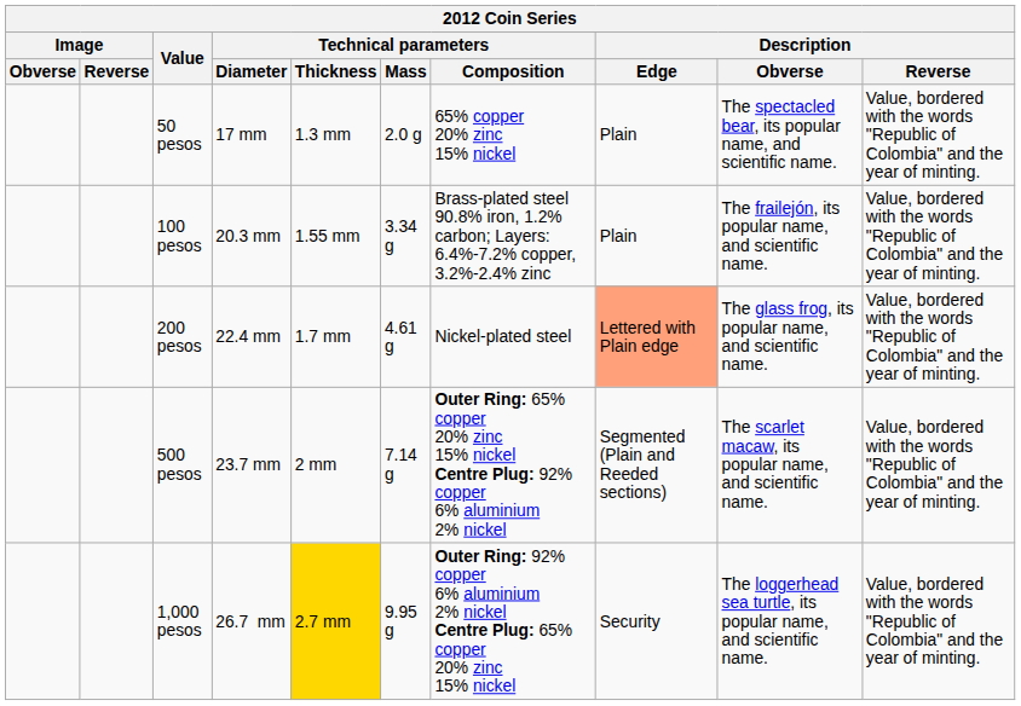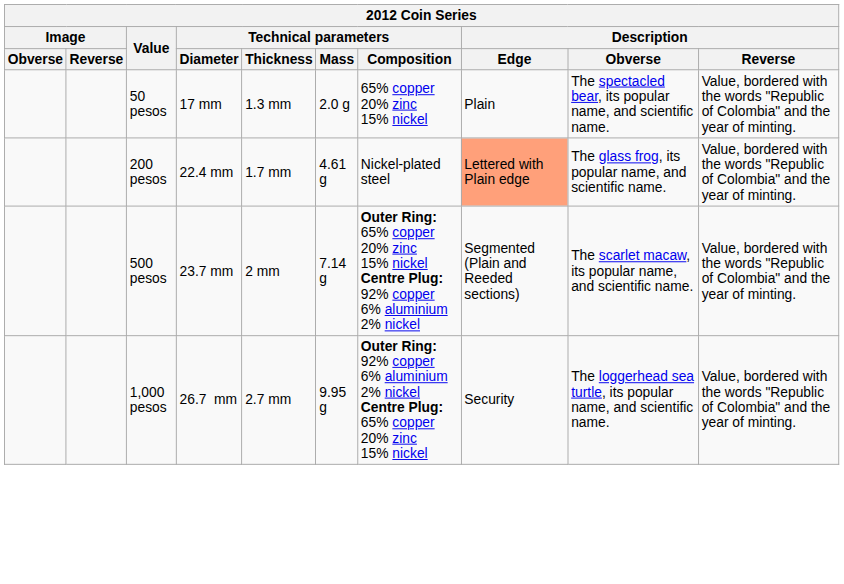- row: 100 pesos | 20.3 mm | 1.55 mm | 3.34 g | Brass-plated steel 90.8% iron, 1.2% carbon; Layers: 6.4%-7.2% copper, 3.2%-2.4% zinc | Plain | The frailejón, its popular name, and scientific name. | Value, bordered with the words "Republic of Colombia" and the year of minting.
1,000 pesos | Technical parameters / Thickness: gold background -> no background
